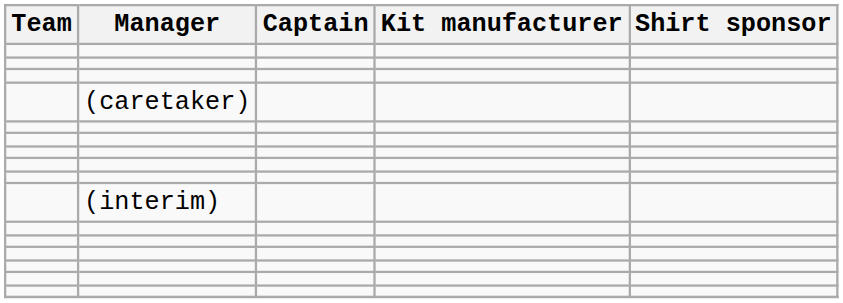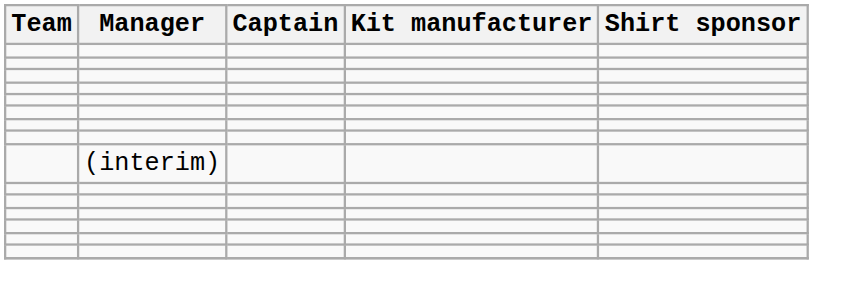- row: (caretaker)
